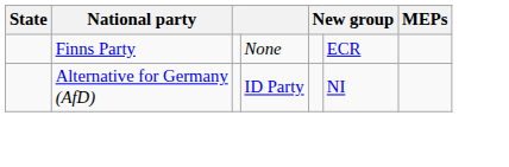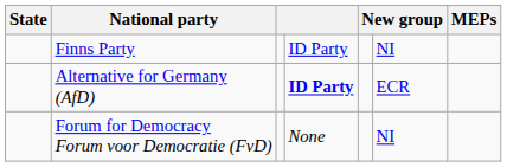Finns Party | column 4: None -> ID Party
Finns Party | column 6: ECR -> NI
Alternative for Germany (AfD) | column 4: normal -> bold
Alternative for Germany (AfD) | column 6: NI -> ECR
+ row: Forum for Democracy Forum voor Democratie (FvD) | None | NI
